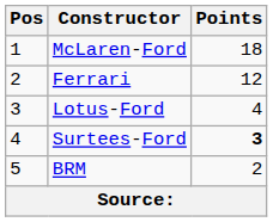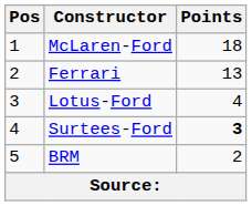Ferrari | Points: 12 -> 13
